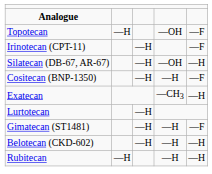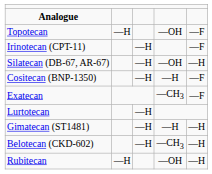Exatecan | column 5: —H -> —F
Gimatecan (ST1481) | column 5: —F -> —H
Belotecan (CKD-602) | column 4: —H -> —CH3
Rubitecan | column 4: —H -> —OH
